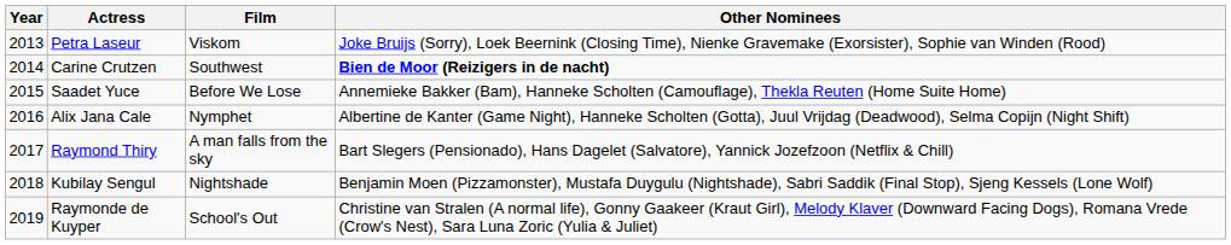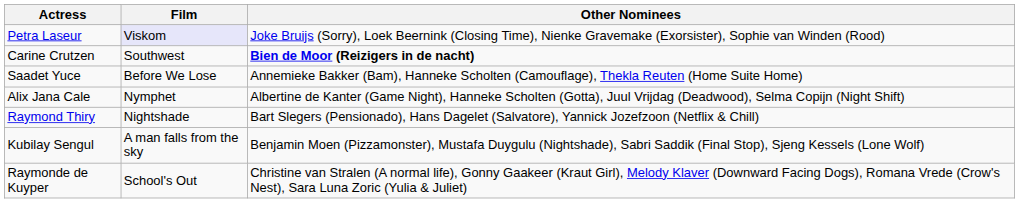- column: Year | 2013 | 2014 | 2015 | 2016 | 2017 | 2018 | 2019
Petra Laseur | Film: no background -> lavender background
Raymond Thiry | Film: A man falls from the sky -> Nightshade
Kubilay Sengul | Film: Nightshade -> A man falls from the sky
